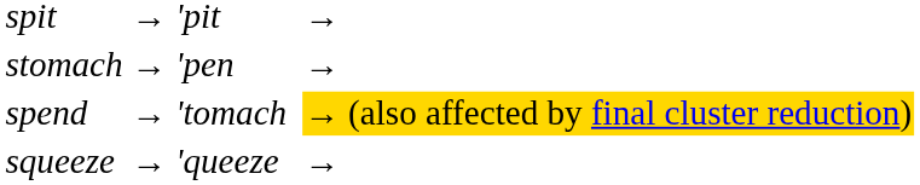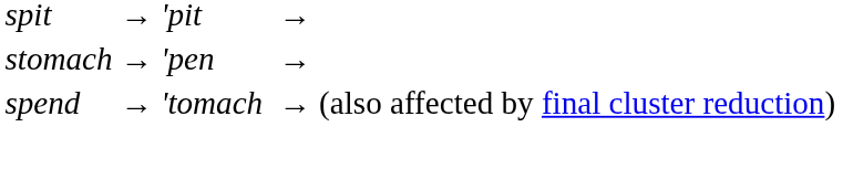spend | column 4: gold background -> no background
- row: squeeze | → 'queeze | →
